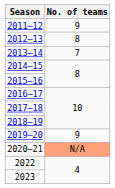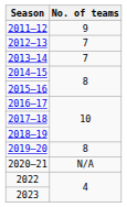2012–13 | No. of teams: 8 -> 7
2019–20 | No. of teams: 9 -> 8
2020–21 | No. of teams: lightsalmon background -> no background
